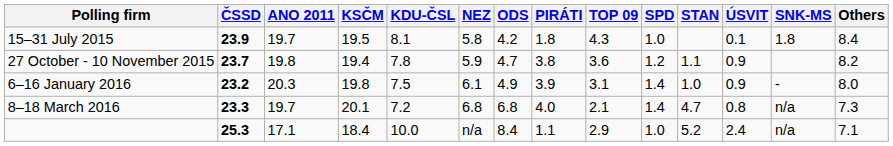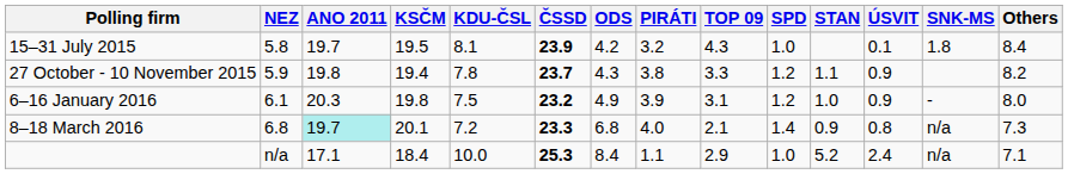columns swapped: ČSSD <-> NEZ
15–31 July 2015 | PIRÁTI: 1.8 -> 3.2
27 October - 10 November 2015 | ODS: 4.7 -> 4.3
27 October - 10 November 2015 | TOP 09: 3.6 -> 3.3
6–16 January 2016 | SPD: 1.4 -> 1.2
8–18 March 2016 | ANO 2011: no background -> paleturquoise background
8–18 March 2016 | STAN: 4.7 -> 0.9
